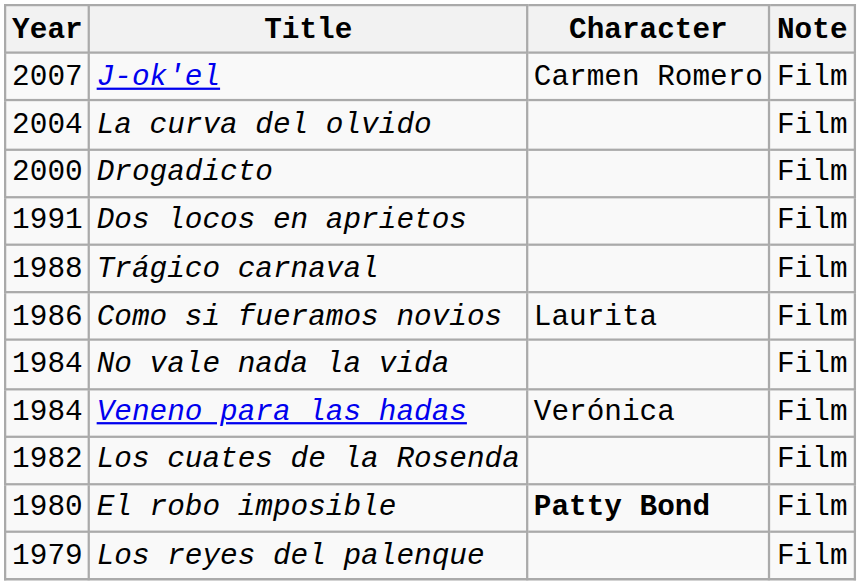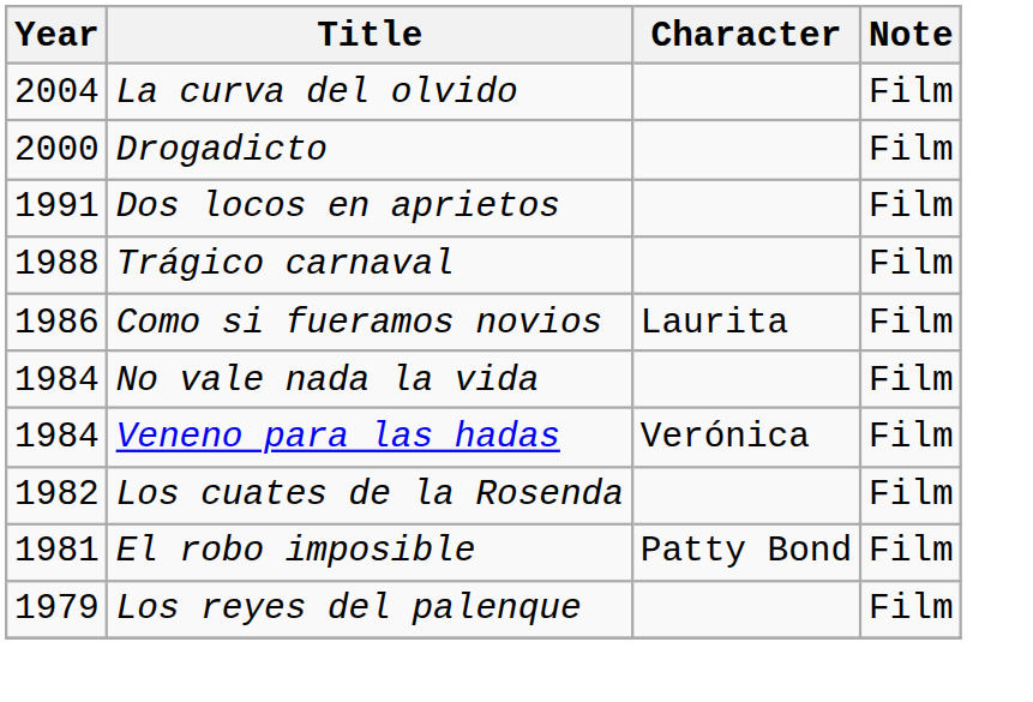- row: 2007 | J-ok'el | Carmen Romero | Film
El robo imposible | Year: 1980 -> 1981
El robo imposible | Character: bold -> normal
